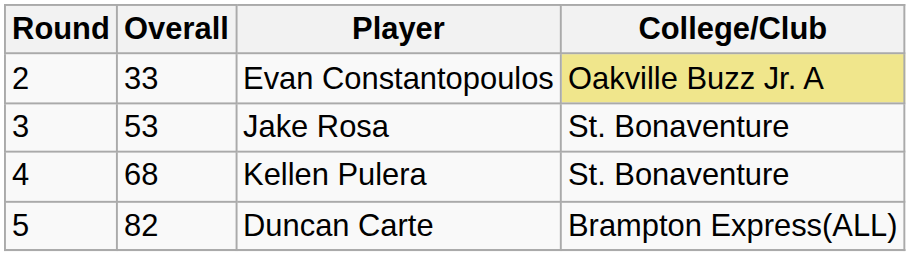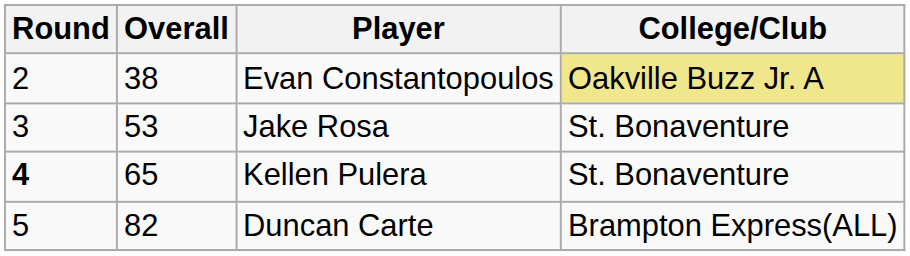Evan Constantopoulos | Overall: 33 -> 38
Kellen Pulera | Round: normal -> bold
Kellen Pulera | Overall: 68 -> 65
